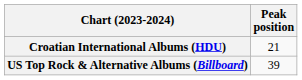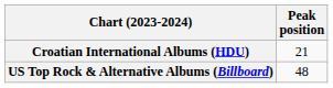US Top Rock & Alternative Albums (Billboard) | Peak position: 39 -> 48
